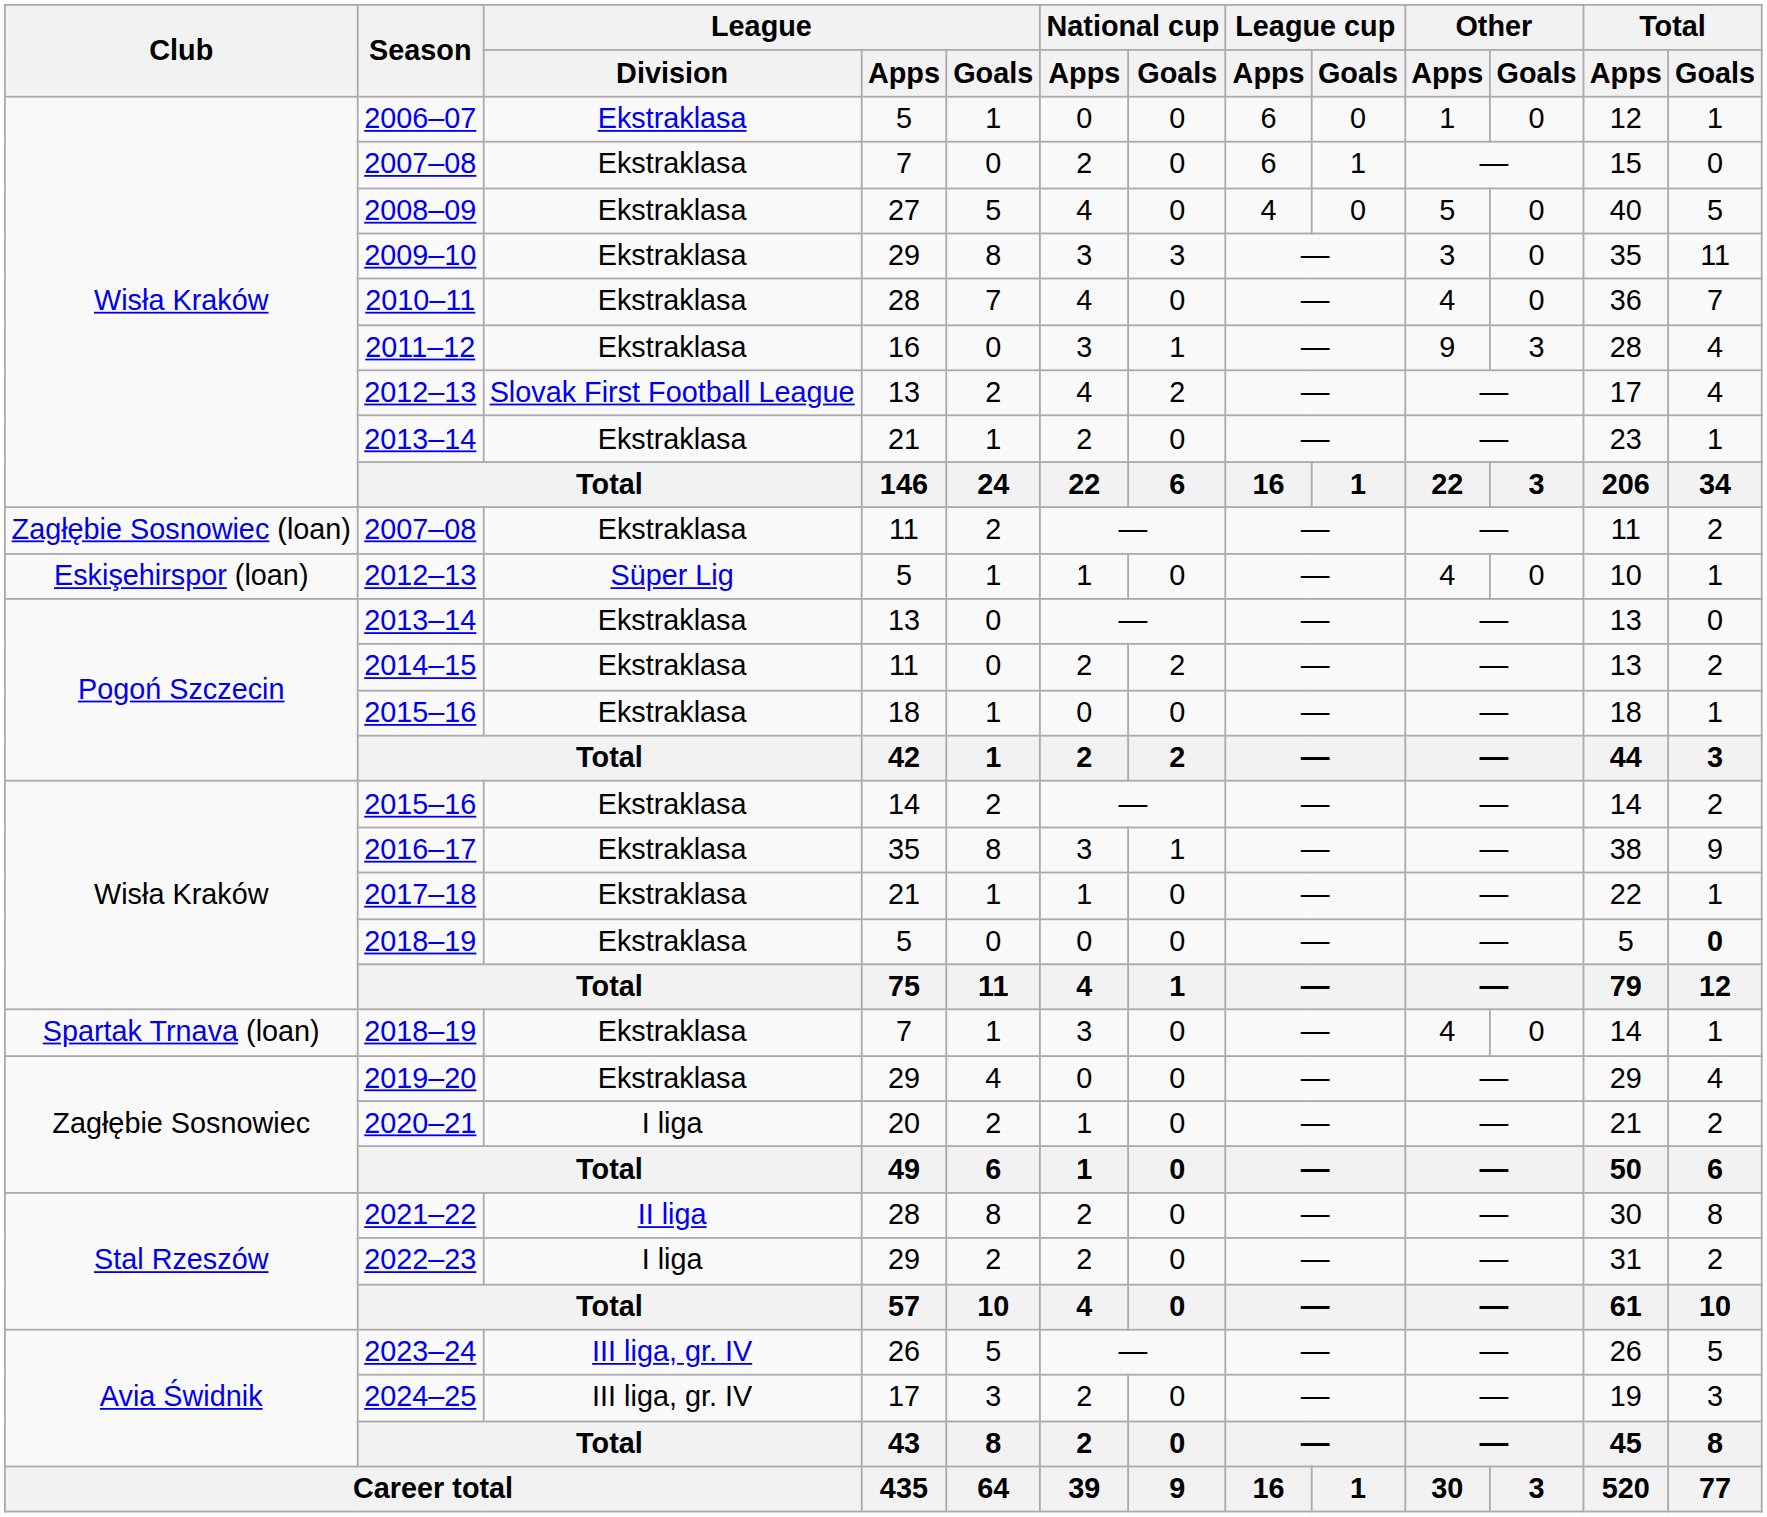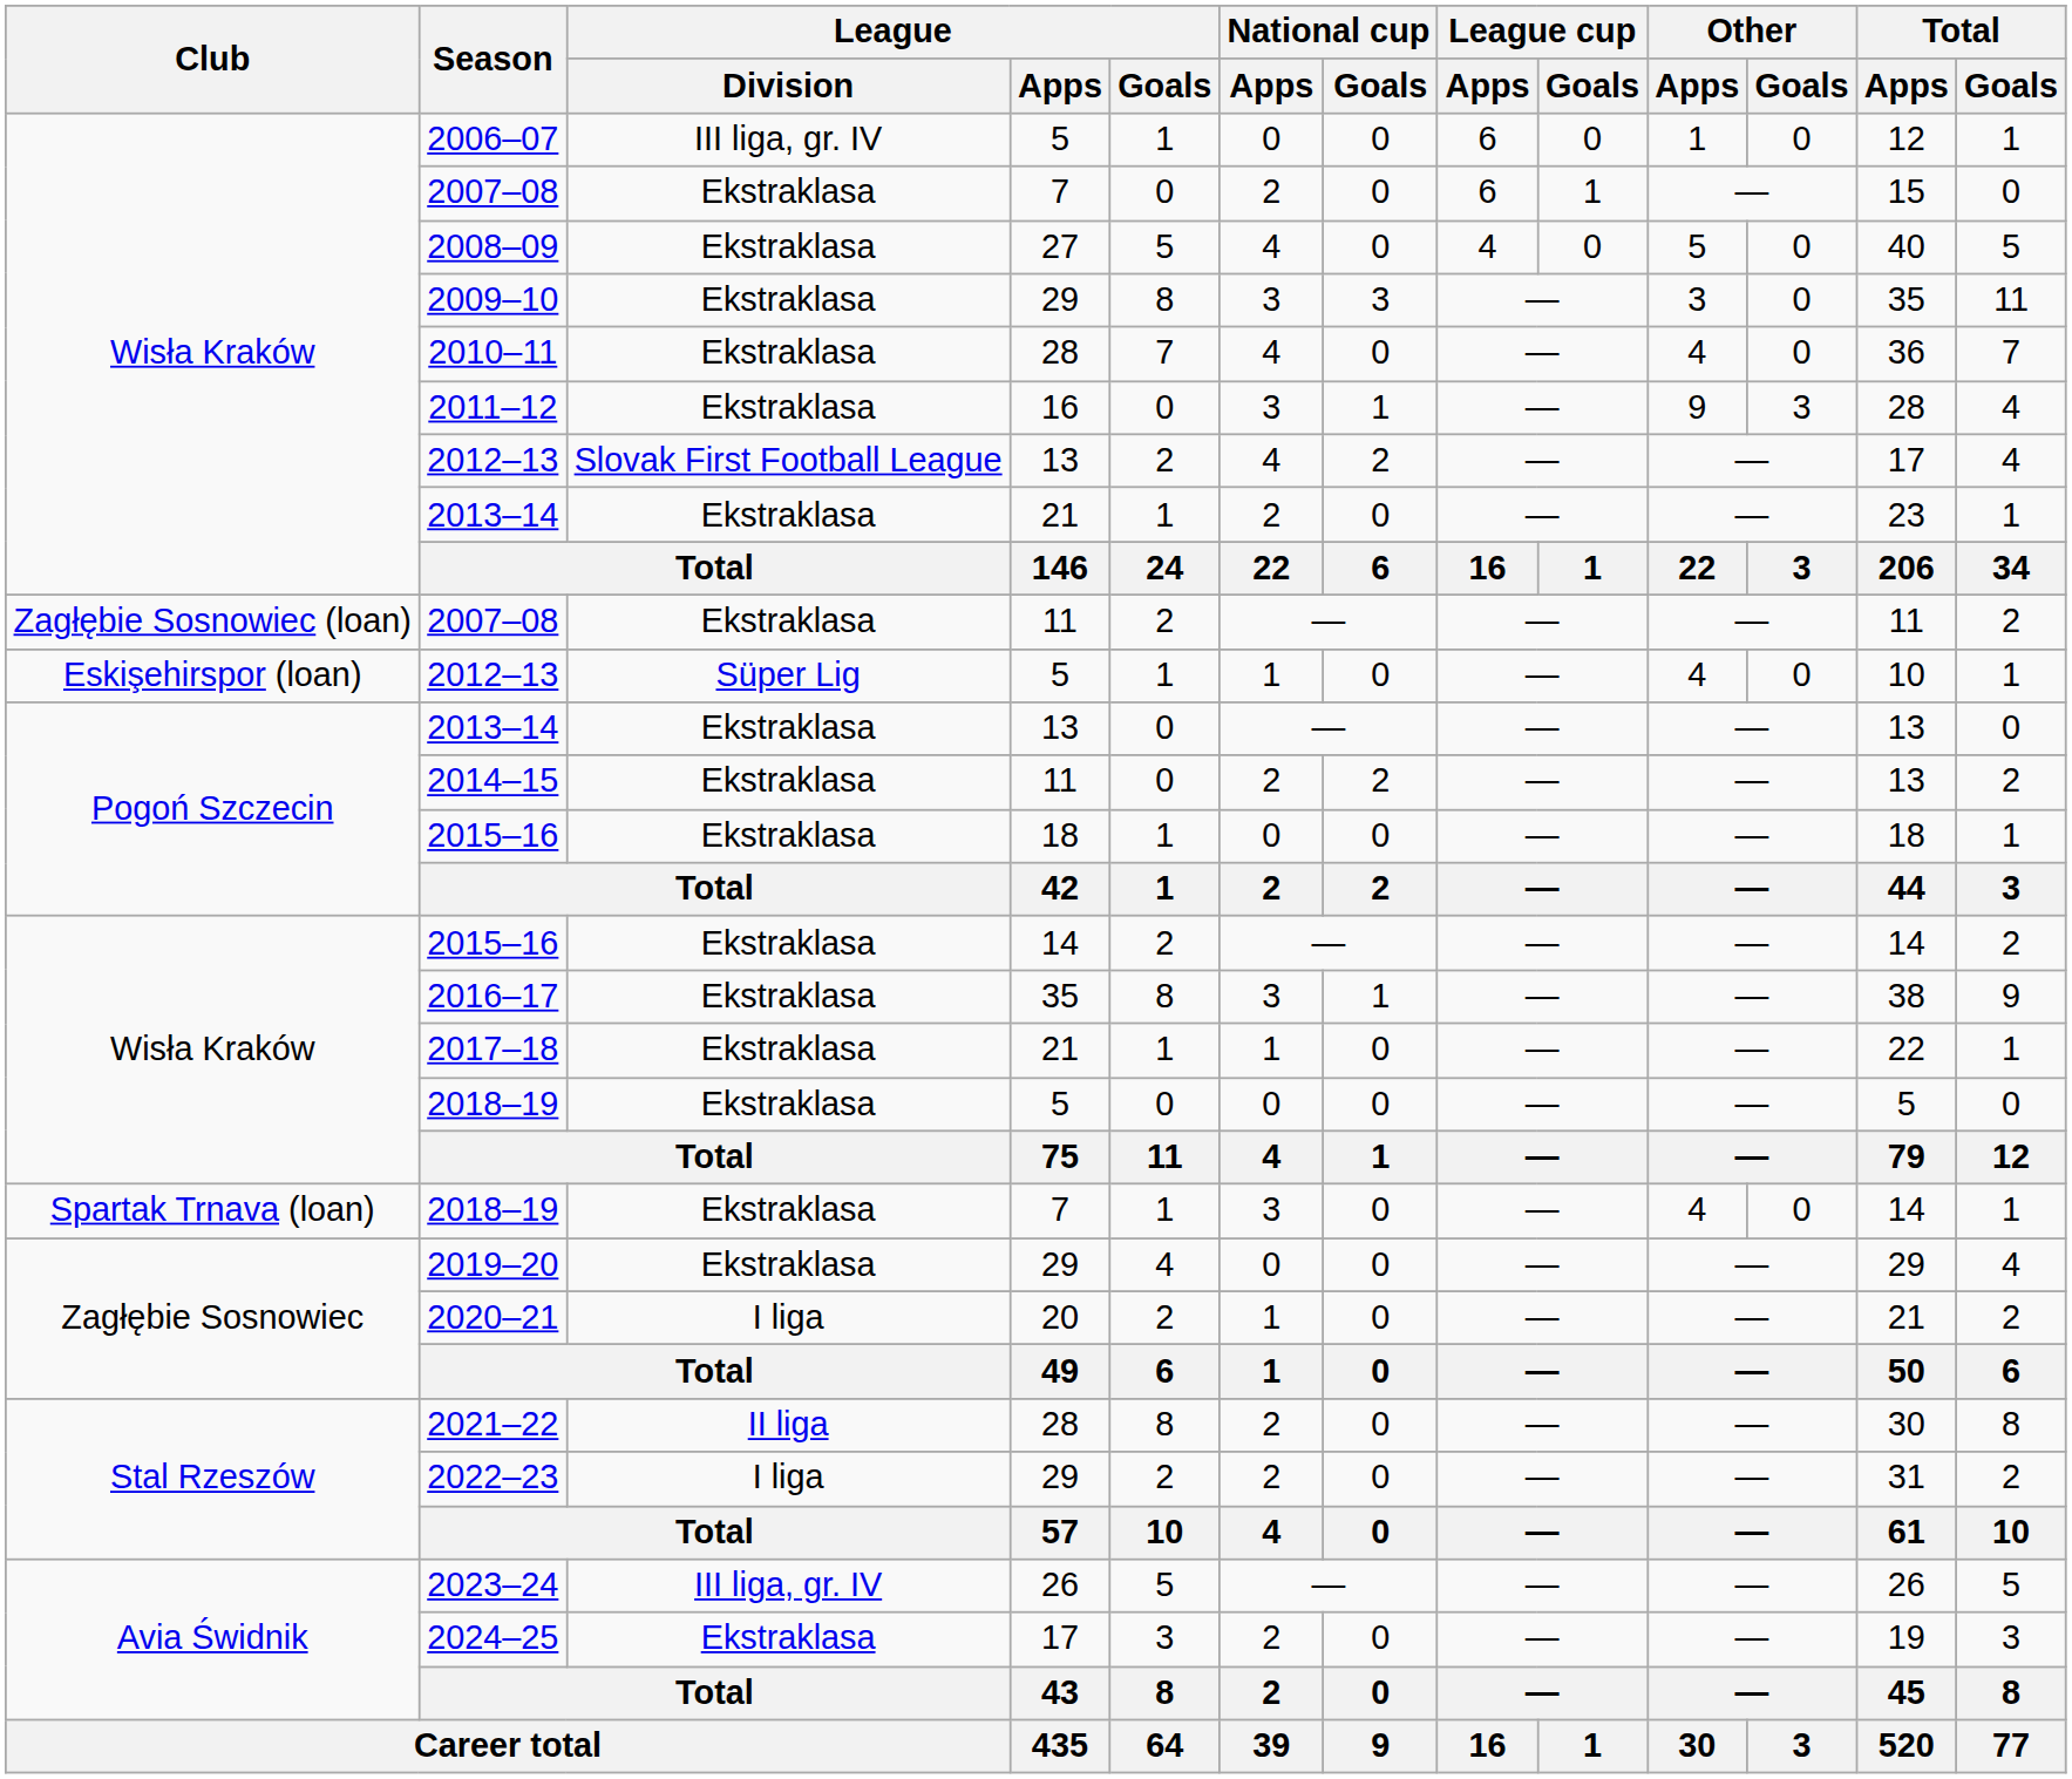2006–07 | League / Division: Ekstraklasa -> III liga, gr. IV
2018–19 / 5 | Total / Goals: bold -> normal
2024–25 | League / Division: III liga, gr. IV -> Ekstraklasa
